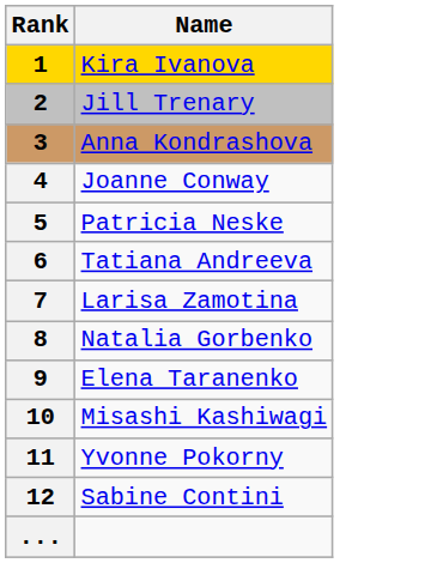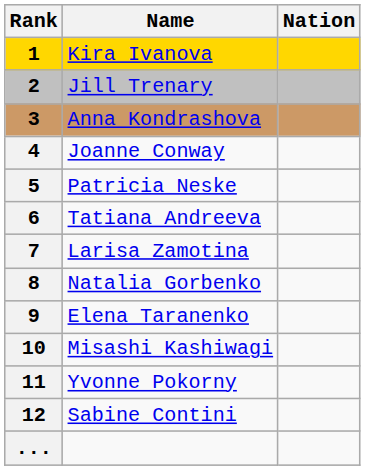+ column: Nation
